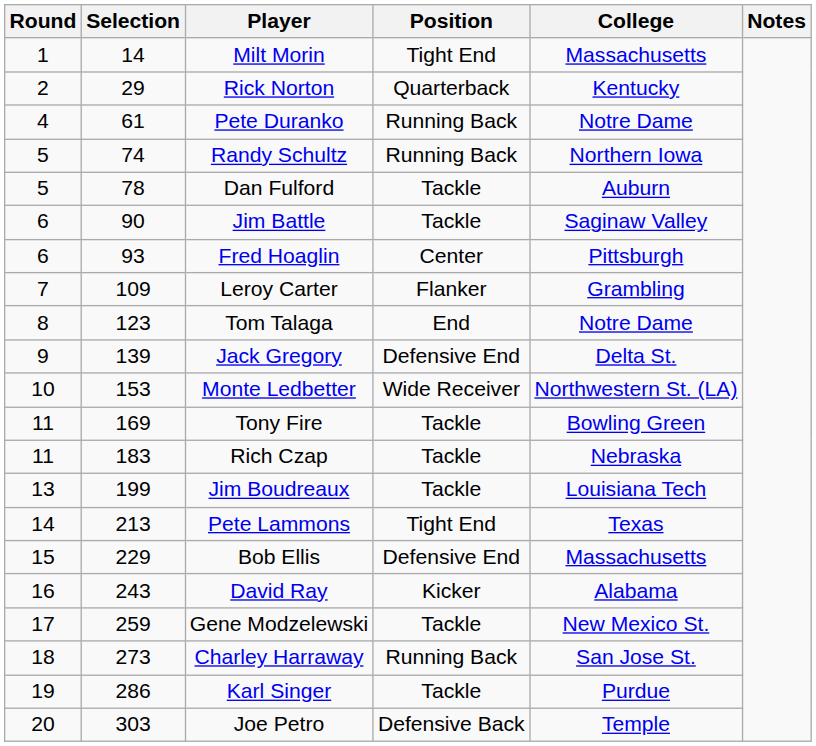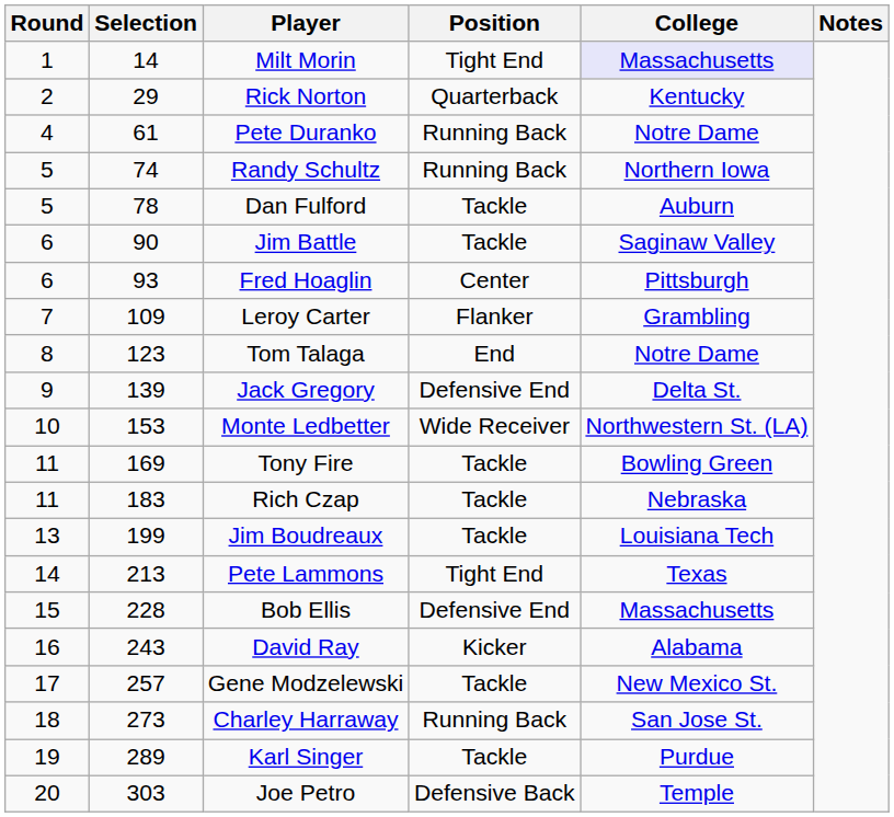Milt Morin | College: no background -> lavender background
Bob Ellis | Selection: 229 -> 228
Gene Modzelewski | Selection: 259 -> 257
Karl Singer | Selection: 286 -> 289
